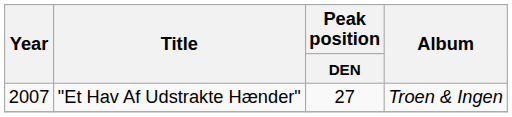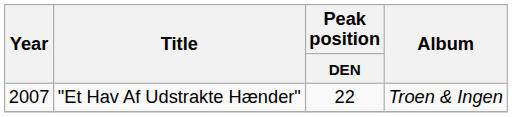"Et Hav Af Udstrakte Hænder" | Peak position / DEN: 27 -> 22
